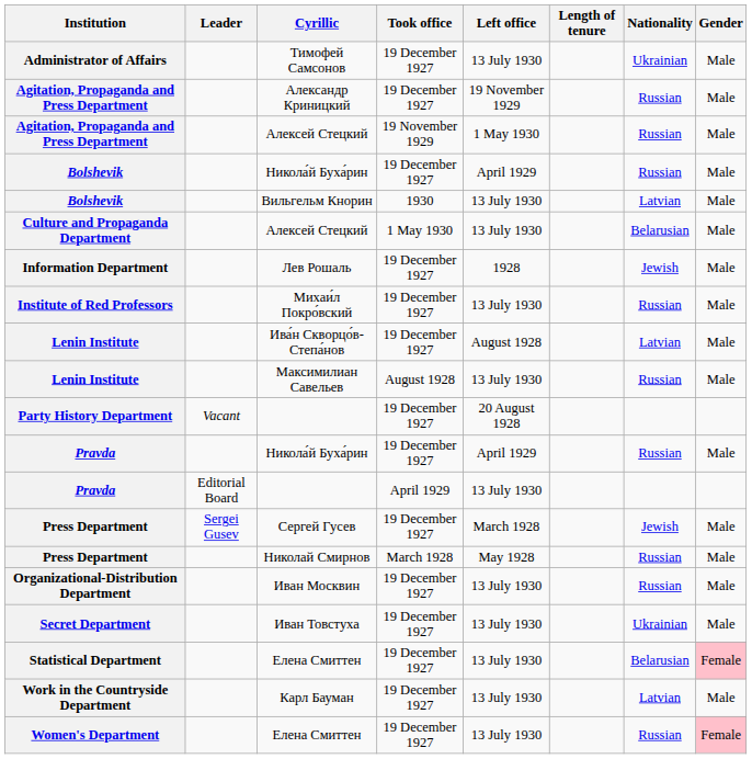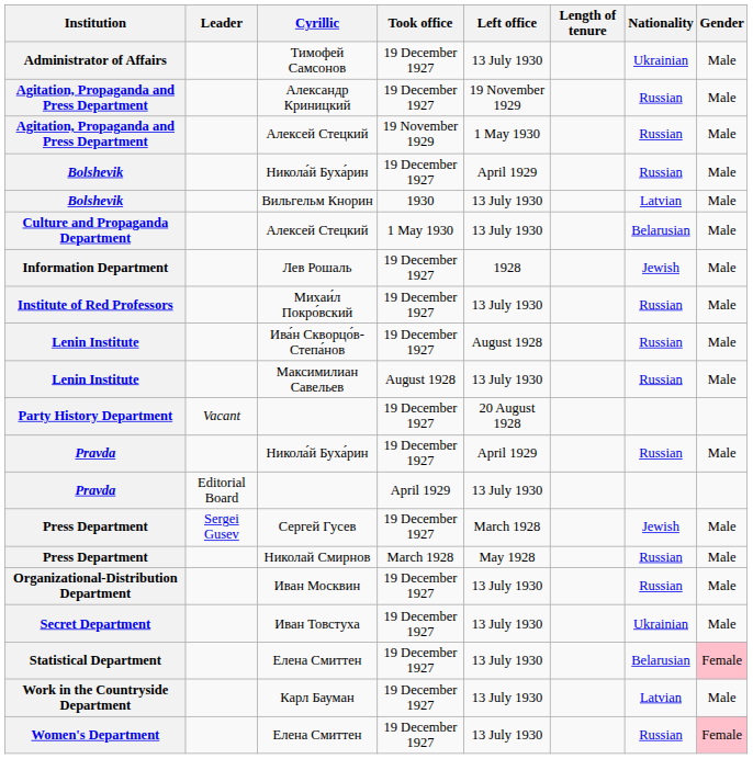Ива́н Скворцо́в-Степа́нов | Nationality: Latvian -> Russian
